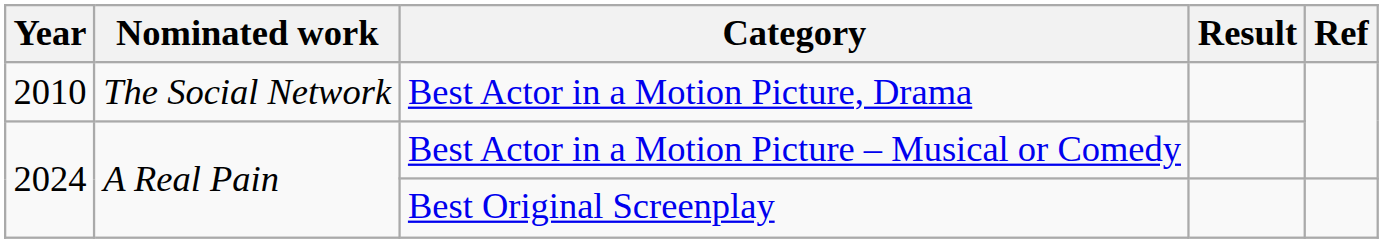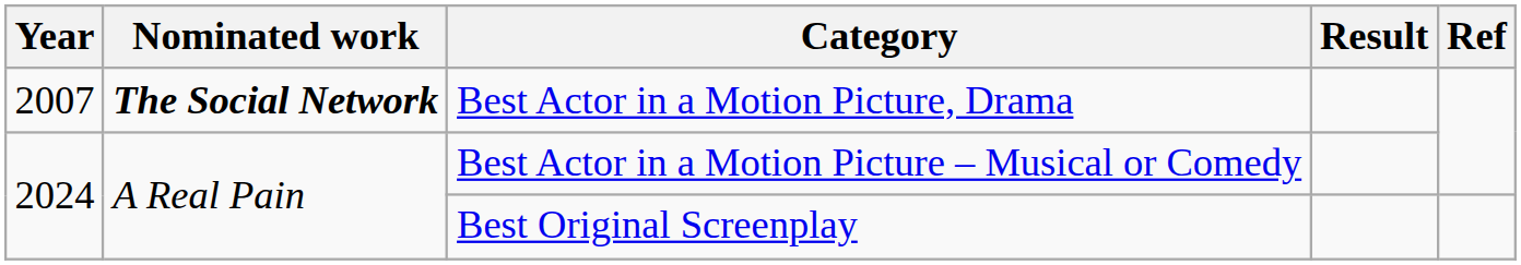Best Actor in a Motion Picture, Drama | Year: 2010 -> 2007
Best Actor in a Motion Picture, Drama | Nominated work: normal -> bold
